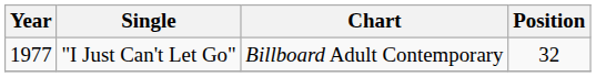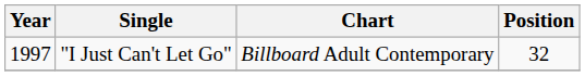"I Just Can't Let Go" | Year: 1977 -> 1997
